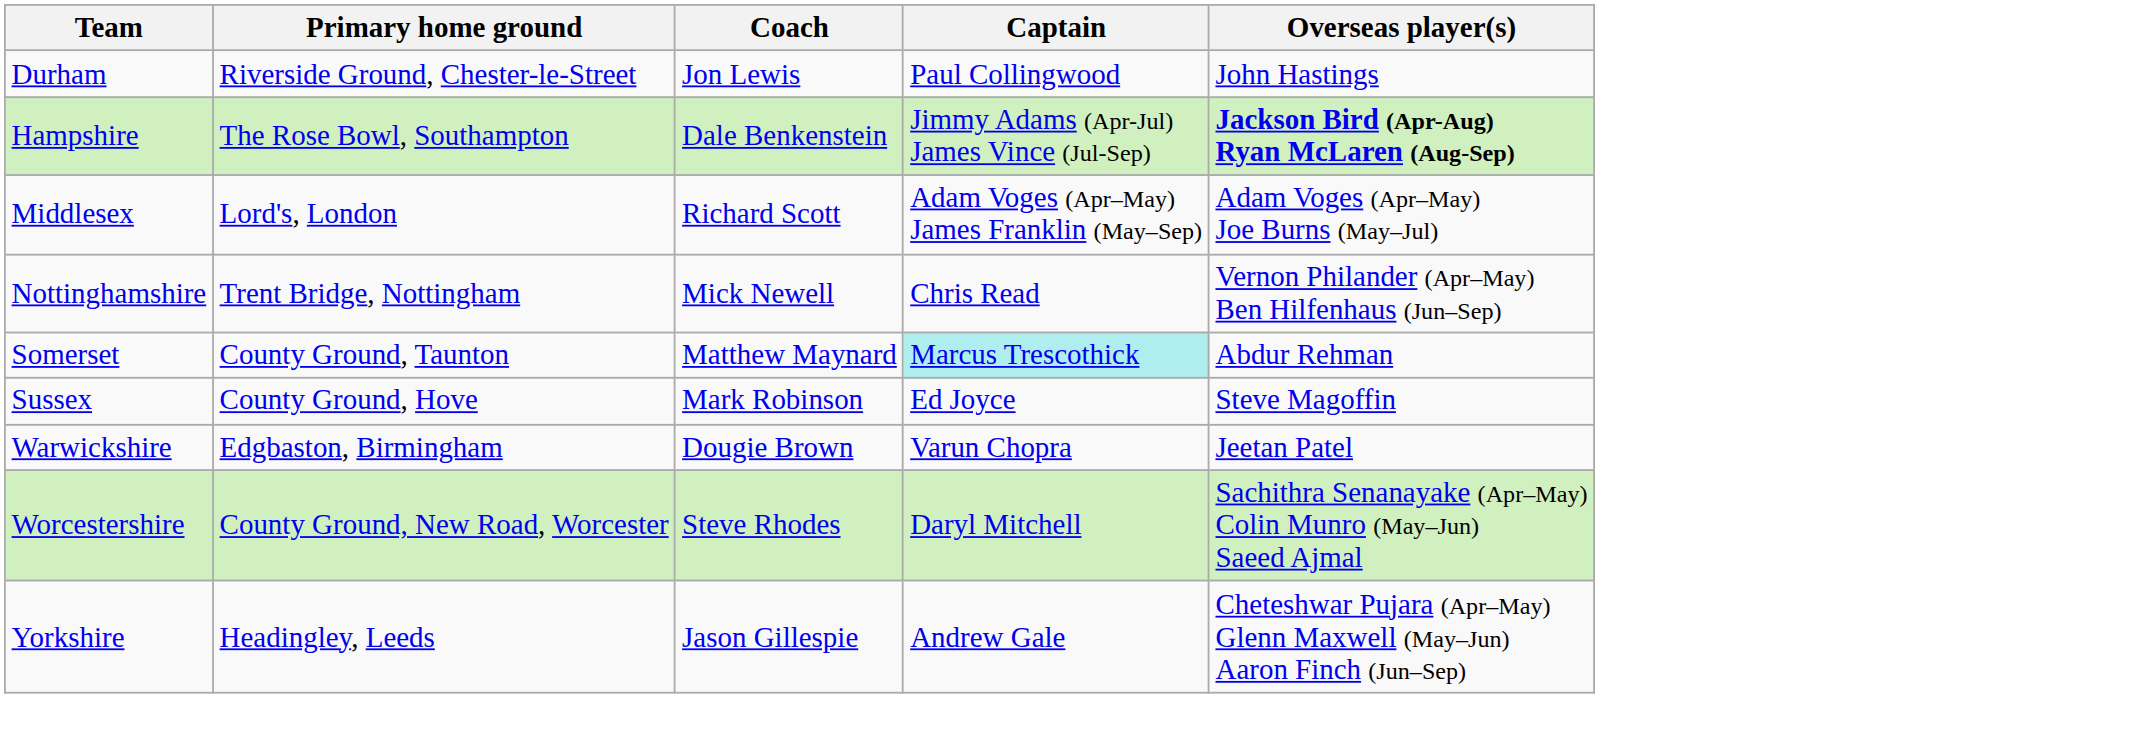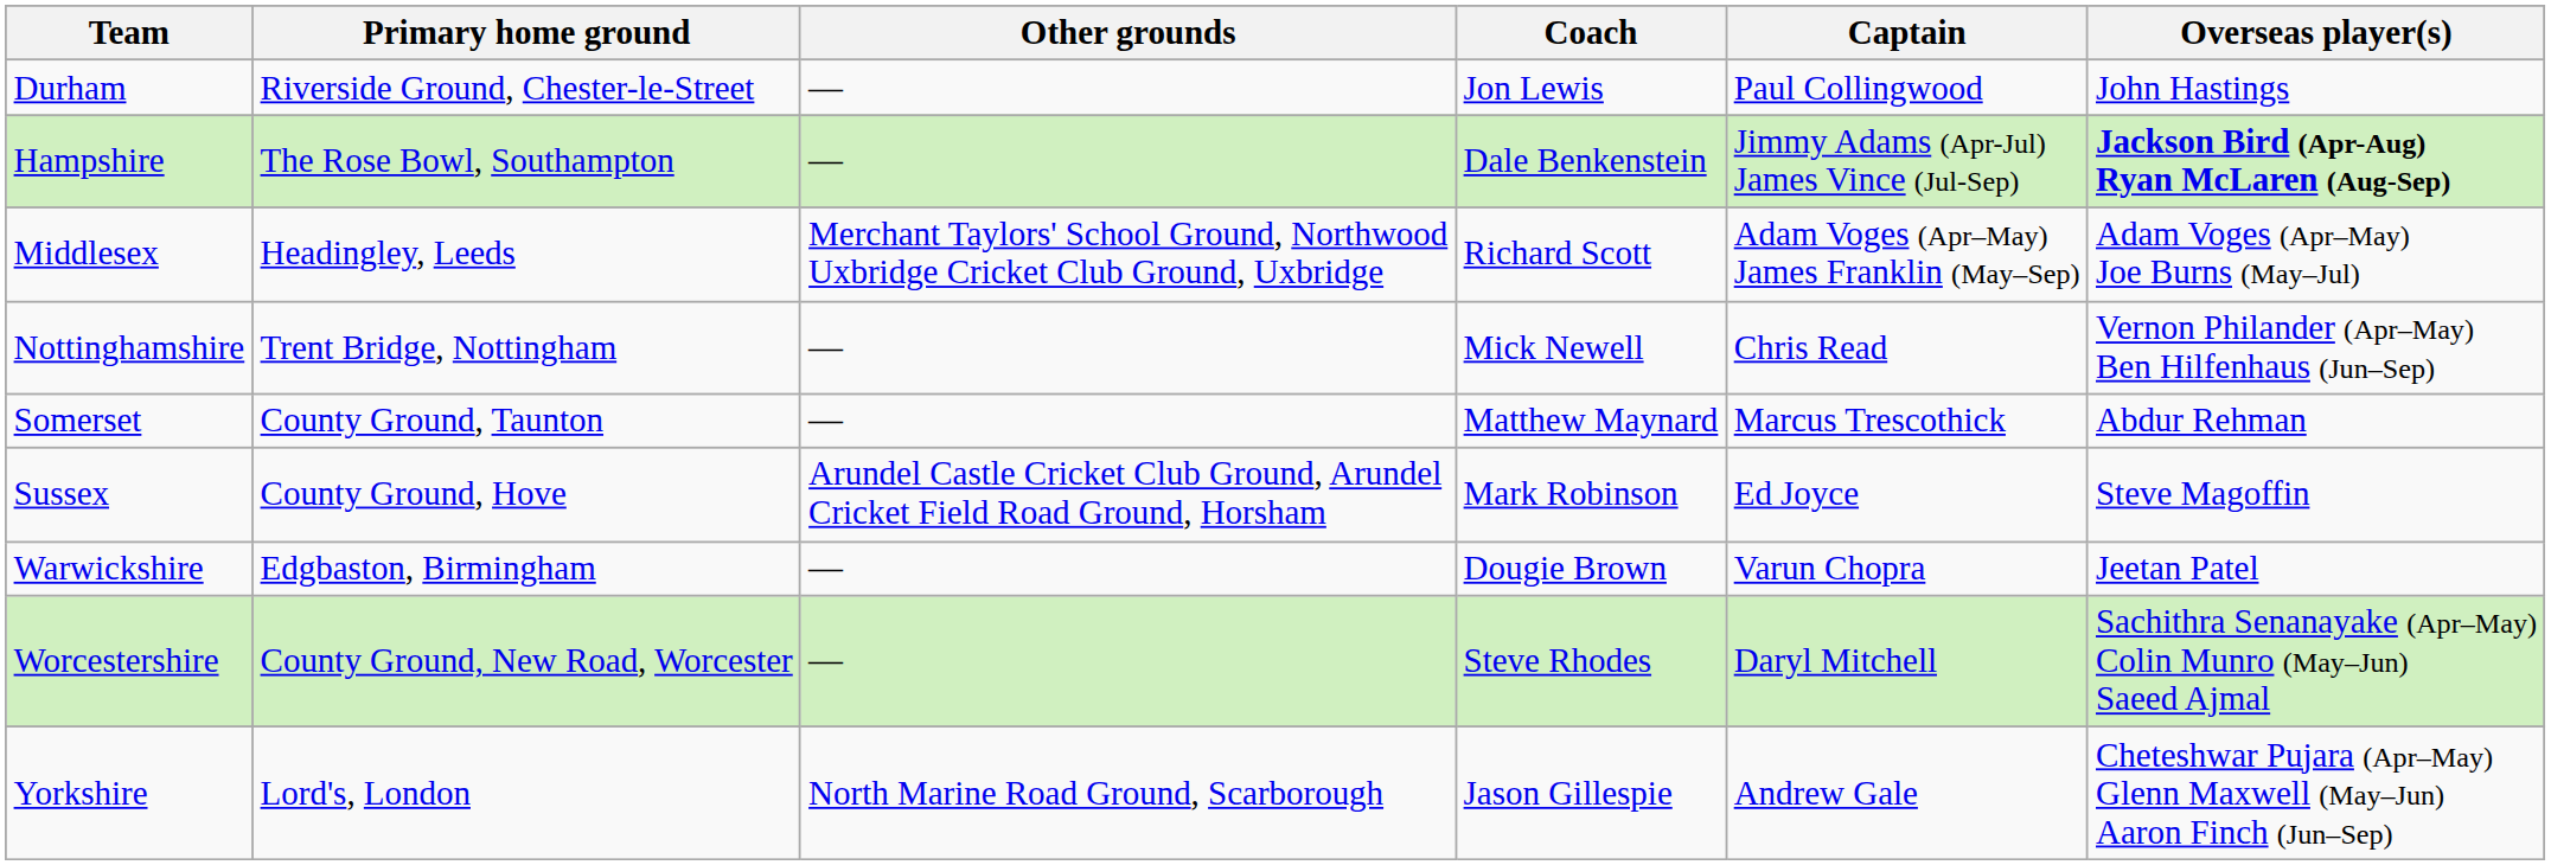+ column: Other grounds | — | — | Merchant Taylors' School Ground, Northwood Uxbridge Cricket Club Ground, Uxbridge | — | — | Arundel Castle Cricket Club Ground, Arundel Cricket Field Road Ground, Horsham | — | — | North Marine Road Ground, Scarborough
Middlesex | Primary home ground: Lord's, London -> Headingley, Leeds
Somerset | Captain: paleturquoise background -> no background
Yorkshire | Primary home ground: Headingley, Leeds -> Lord's, London
